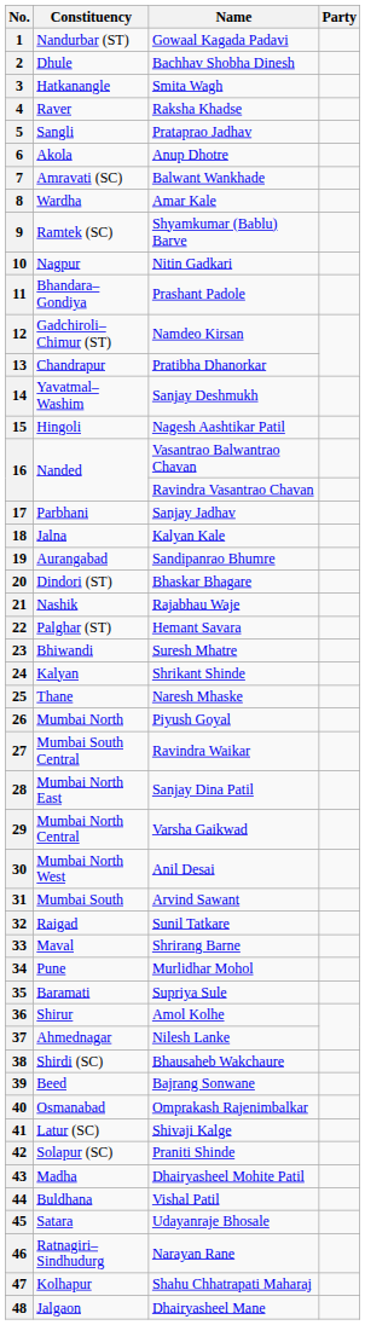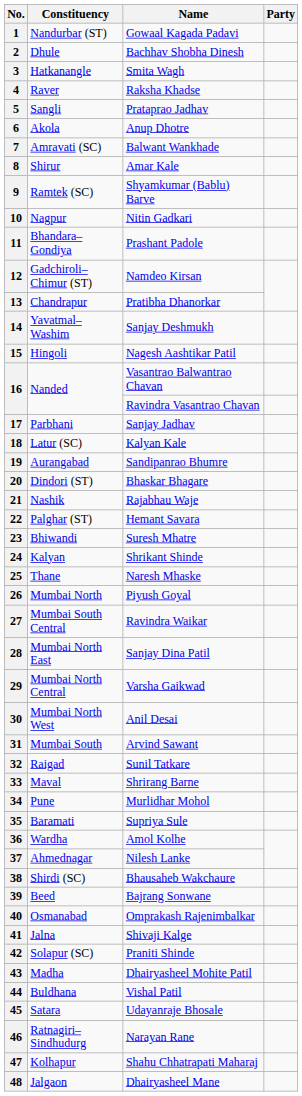8 | Constituency: Wardha -> Shirur
18 | Constituency: Jalna -> Latur (SC)
36 | Constituency: Shirur -> Wardha
41 | Constituency: Latur (SC) -> Jalna
